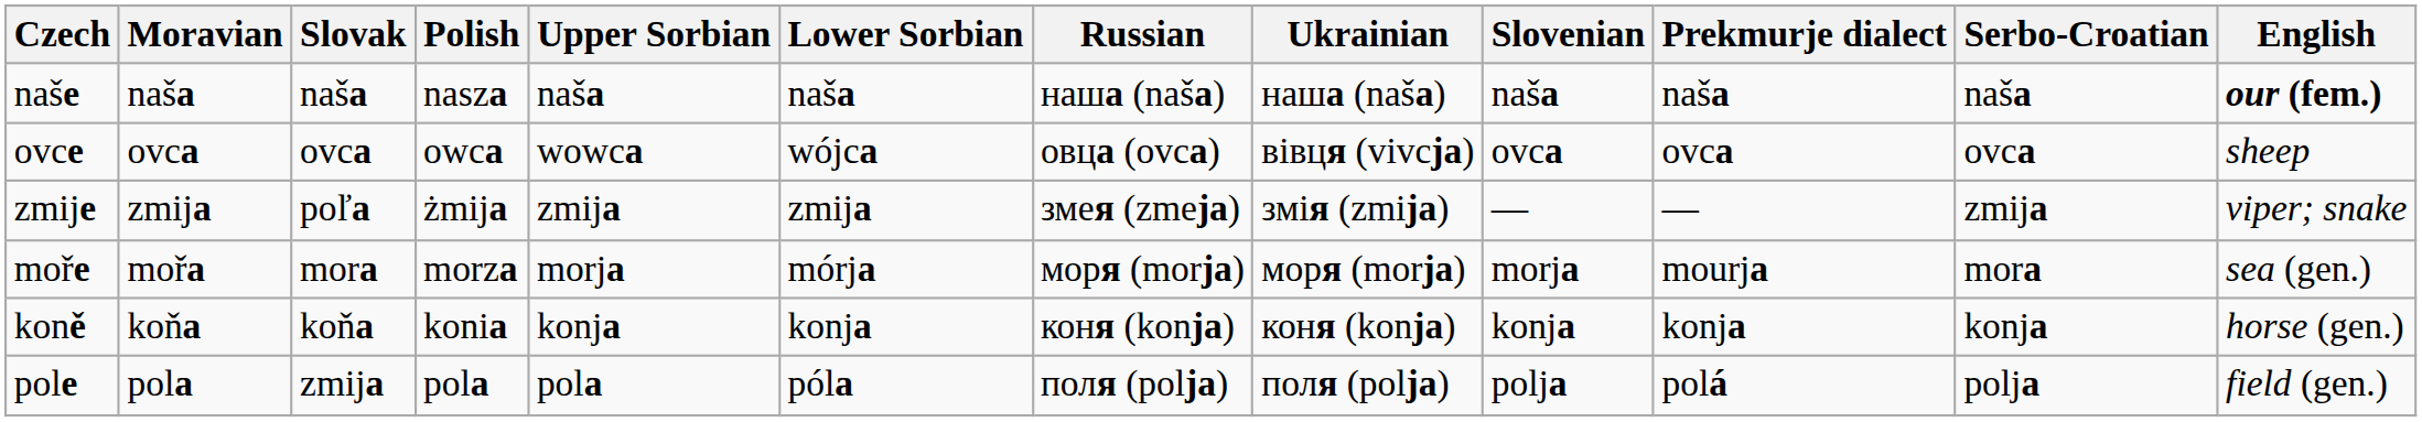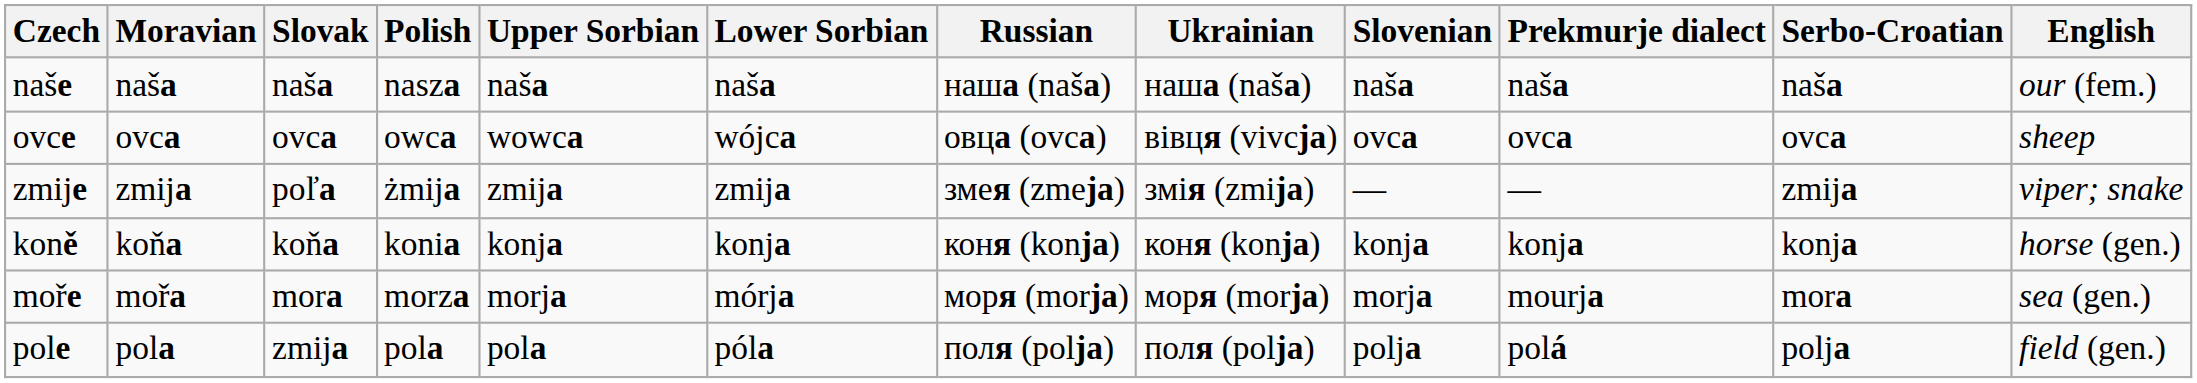naše | English: bold -> normal
rows swapped: moře <-> koně
